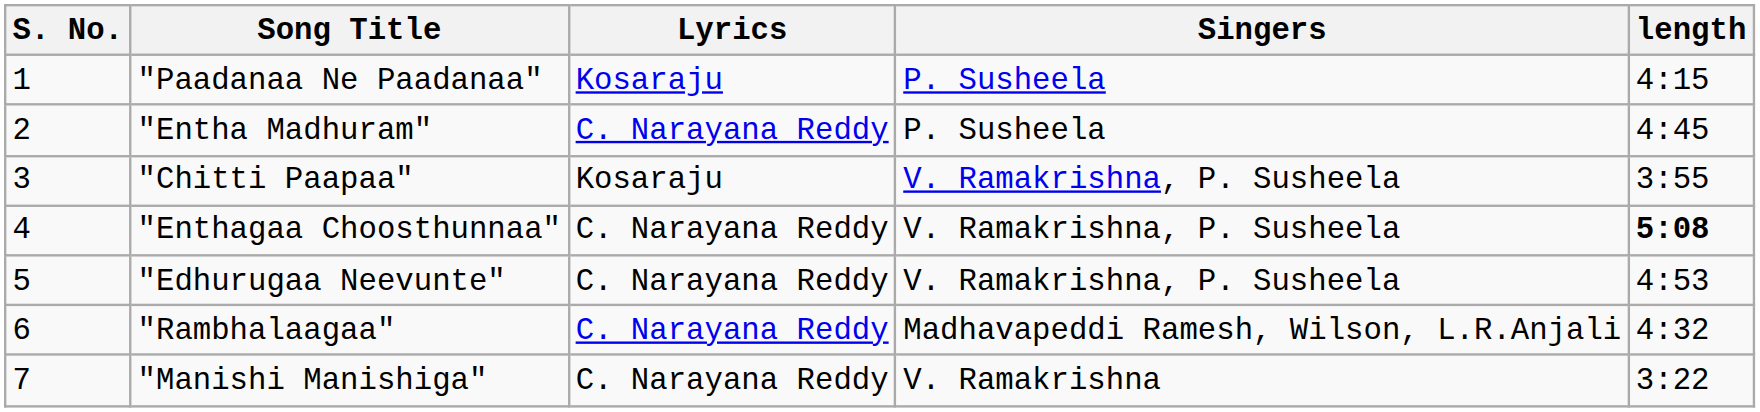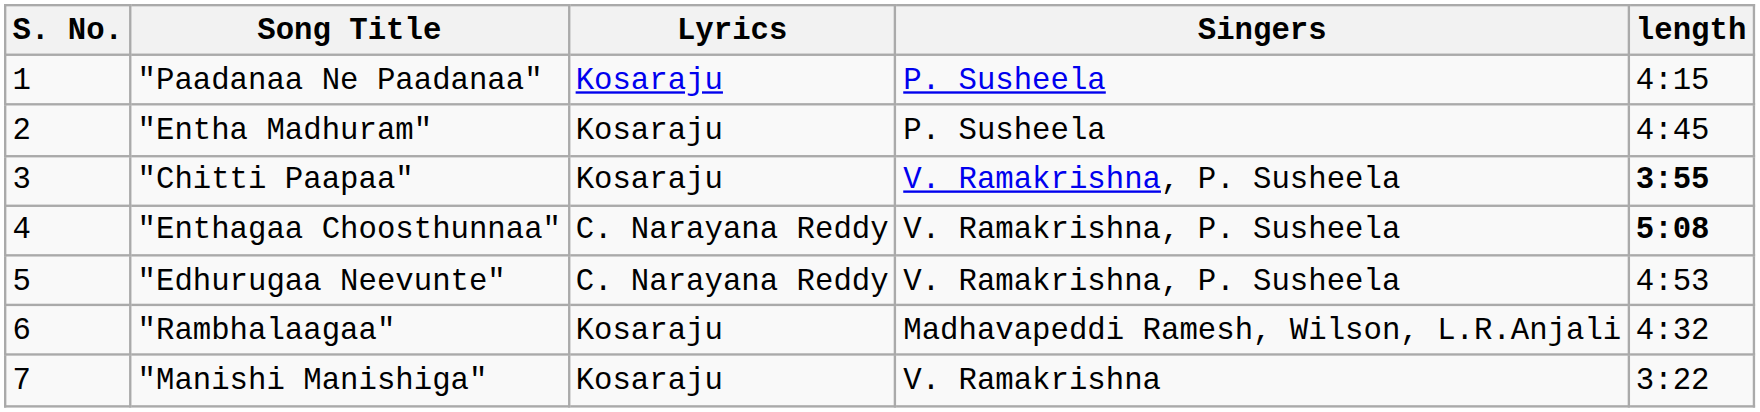"Entha Madhuram" | Lyrics: C. Narayana Reddy -> Kosaraju
"Chitti Paapaa" | length: normal -> bold
"Rambhalaagaa" | Lyrics: C. Narayana Reddy -> Kosaraju
"Manishi Manishiga" | Lyrics: C. Narayana Reddy -> Kosaraju
